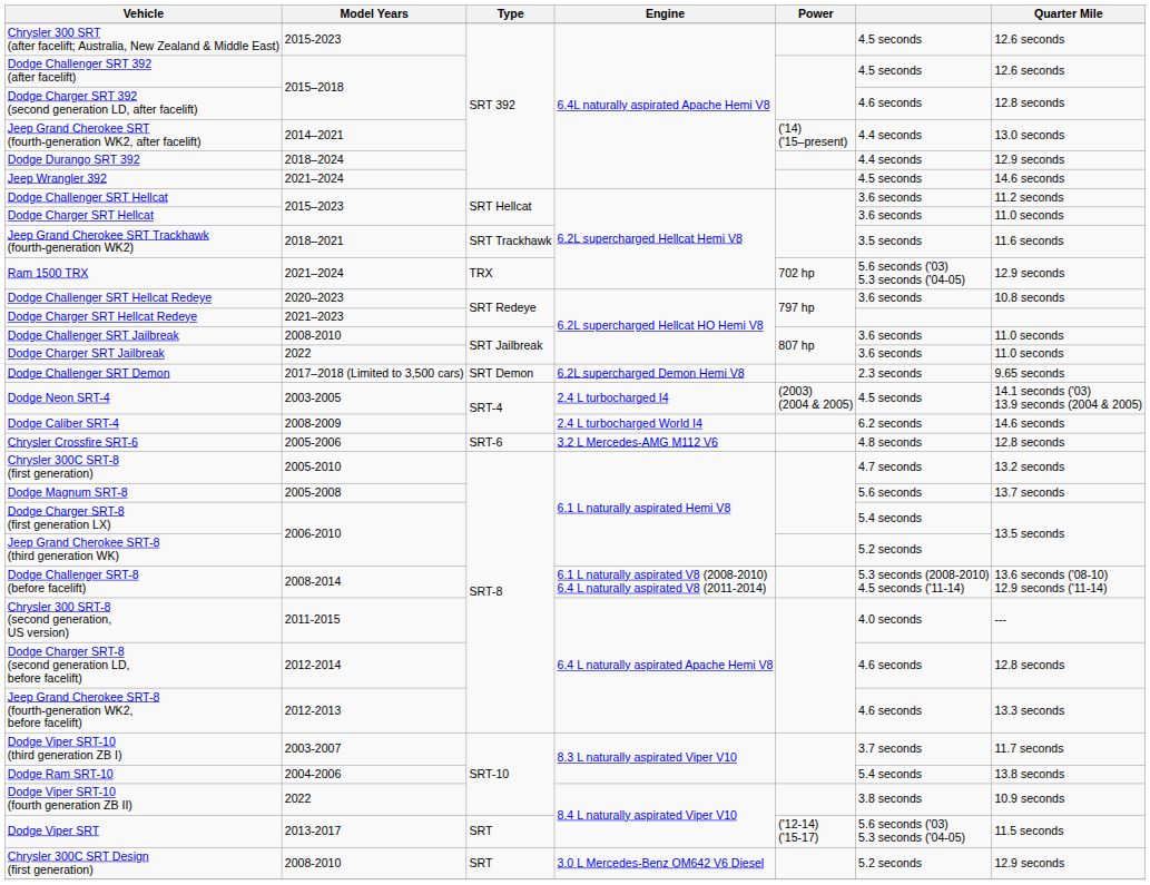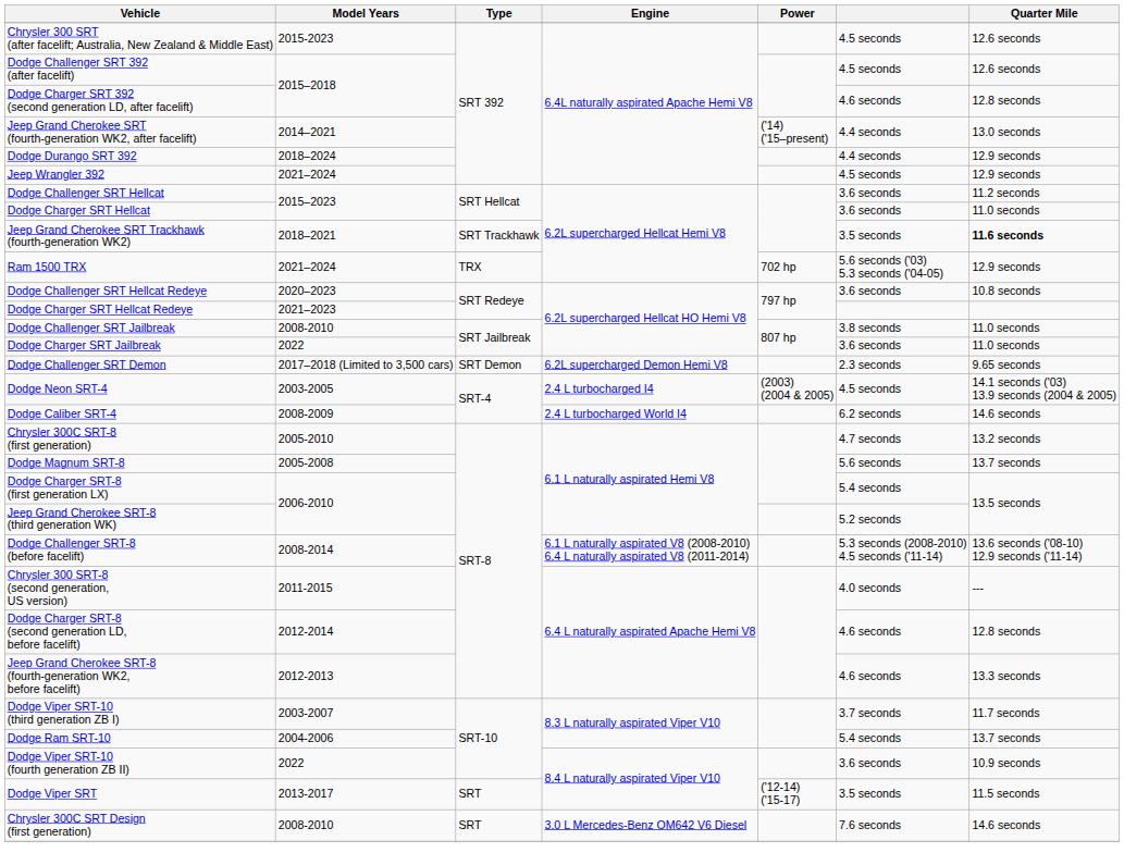Jeep Wrangler 392 | Quarter Mile: 14.6 seconds -> 12.9 seconds
Jeep Grand Cherokee SRT Trackhawk (fourth-generation WK2) | Quarter Mile: normal -> bold
Dodge Challenger SRT Jailbreak | column 6: 3.6 seconds -> 3.8 seconds
- row: Chrysler Crossfire SRT-6 | 2005-2006 | SRT-6 | 3.2 L Mercedes-AMG M112 V6 | 4.8 seconds | 12.8 seconds
Dodge Ram SRT-10 | Quarter Mile: 13.8 seconds -> 13.7 seconds
Dodge Viper SRT-10 (fourth generation ZB II) | column 6: 3.8 seconds -> 3.6 seconds
Dodge Viper SRT | column 6: 5.6 seconds ('03) 5.3 seconds ('04-05) -> 3.5 seconds
Chrysler 300C SRT Design (first generation) | column 6: 5.2 seconds -> 7.6 seconds
Chrysler 300C SRT Design (first generation) | Quarter Mile: 12.9 seconds -> 14.6 seconds
